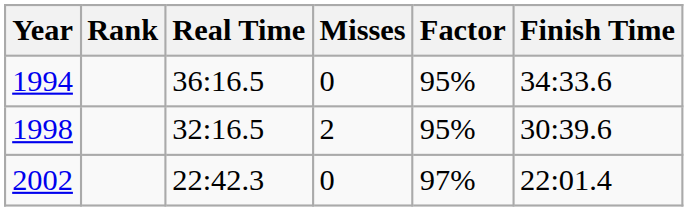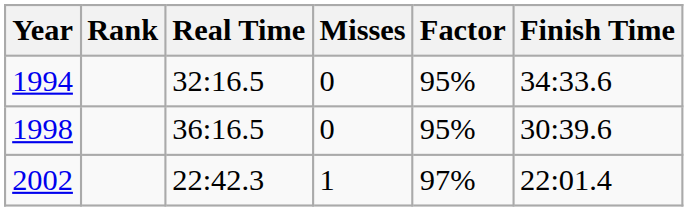1994 | Real Time: 36:16.5 -> 32:16.5
1998 | Real Time: 32:16.5 -> 36:16.5
1998 | Misses: 2 -> 0
2002 | Misses: 0 -> 1
